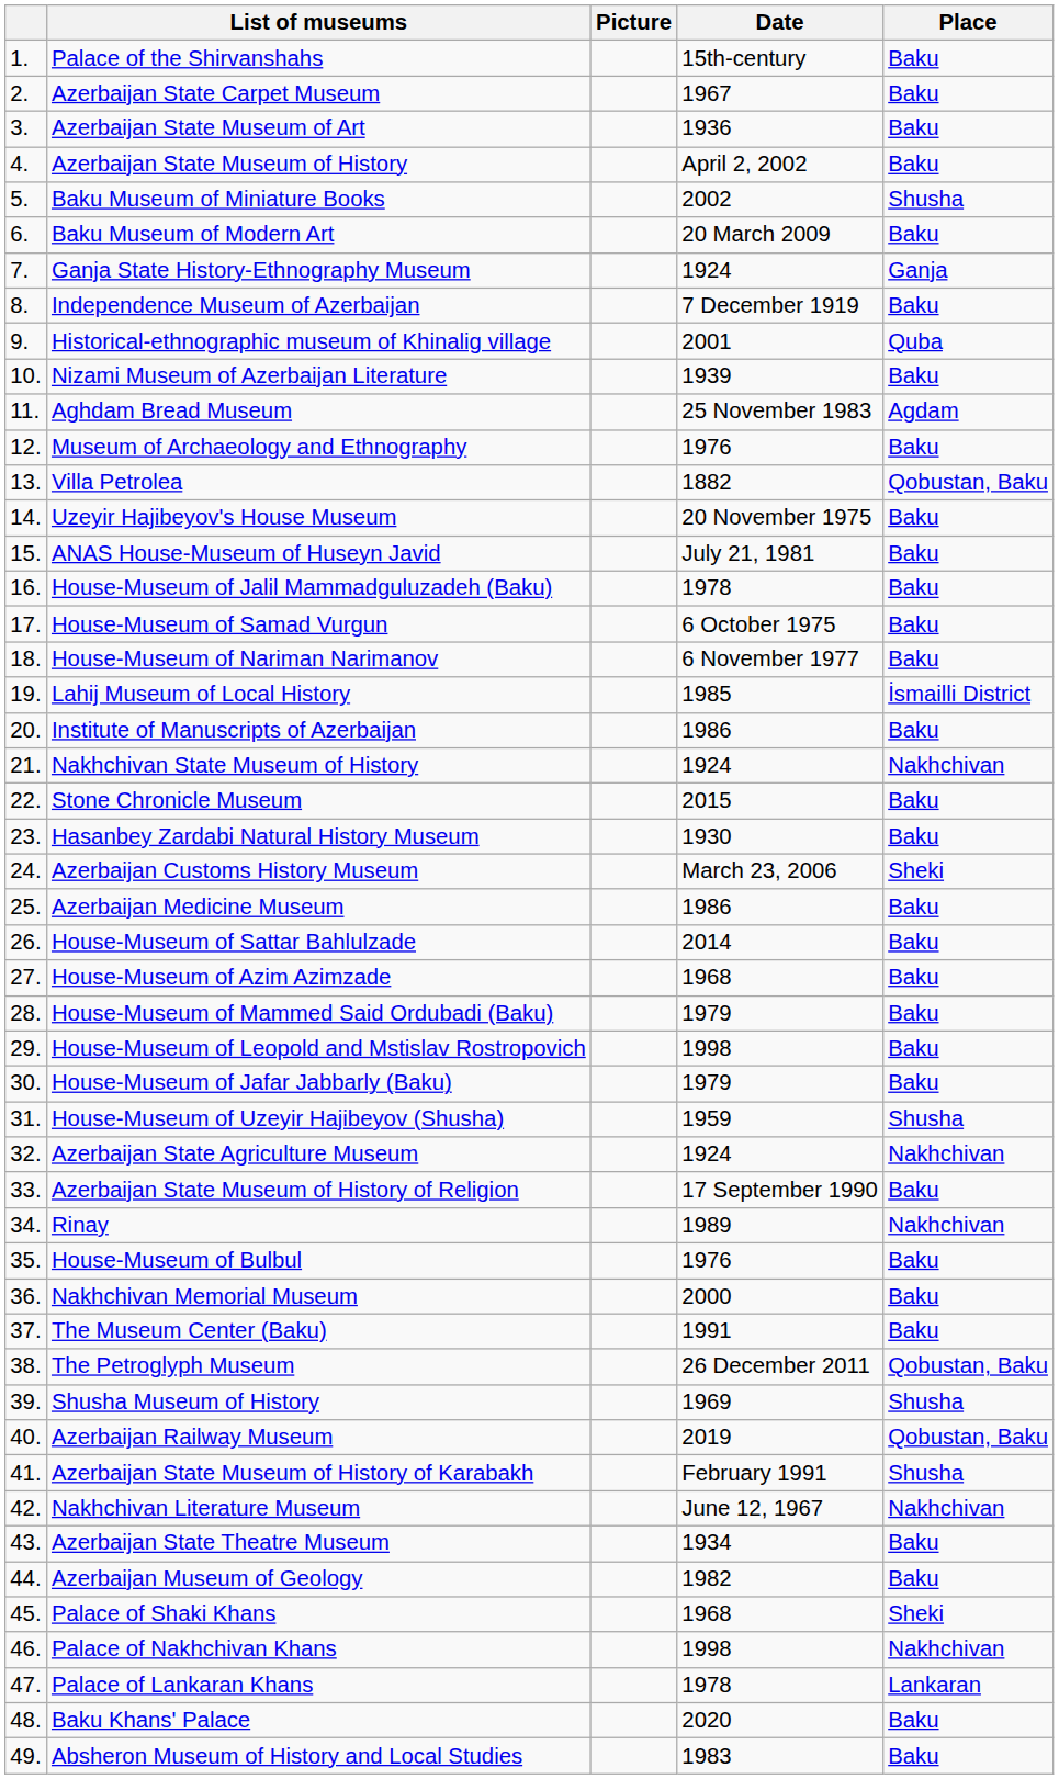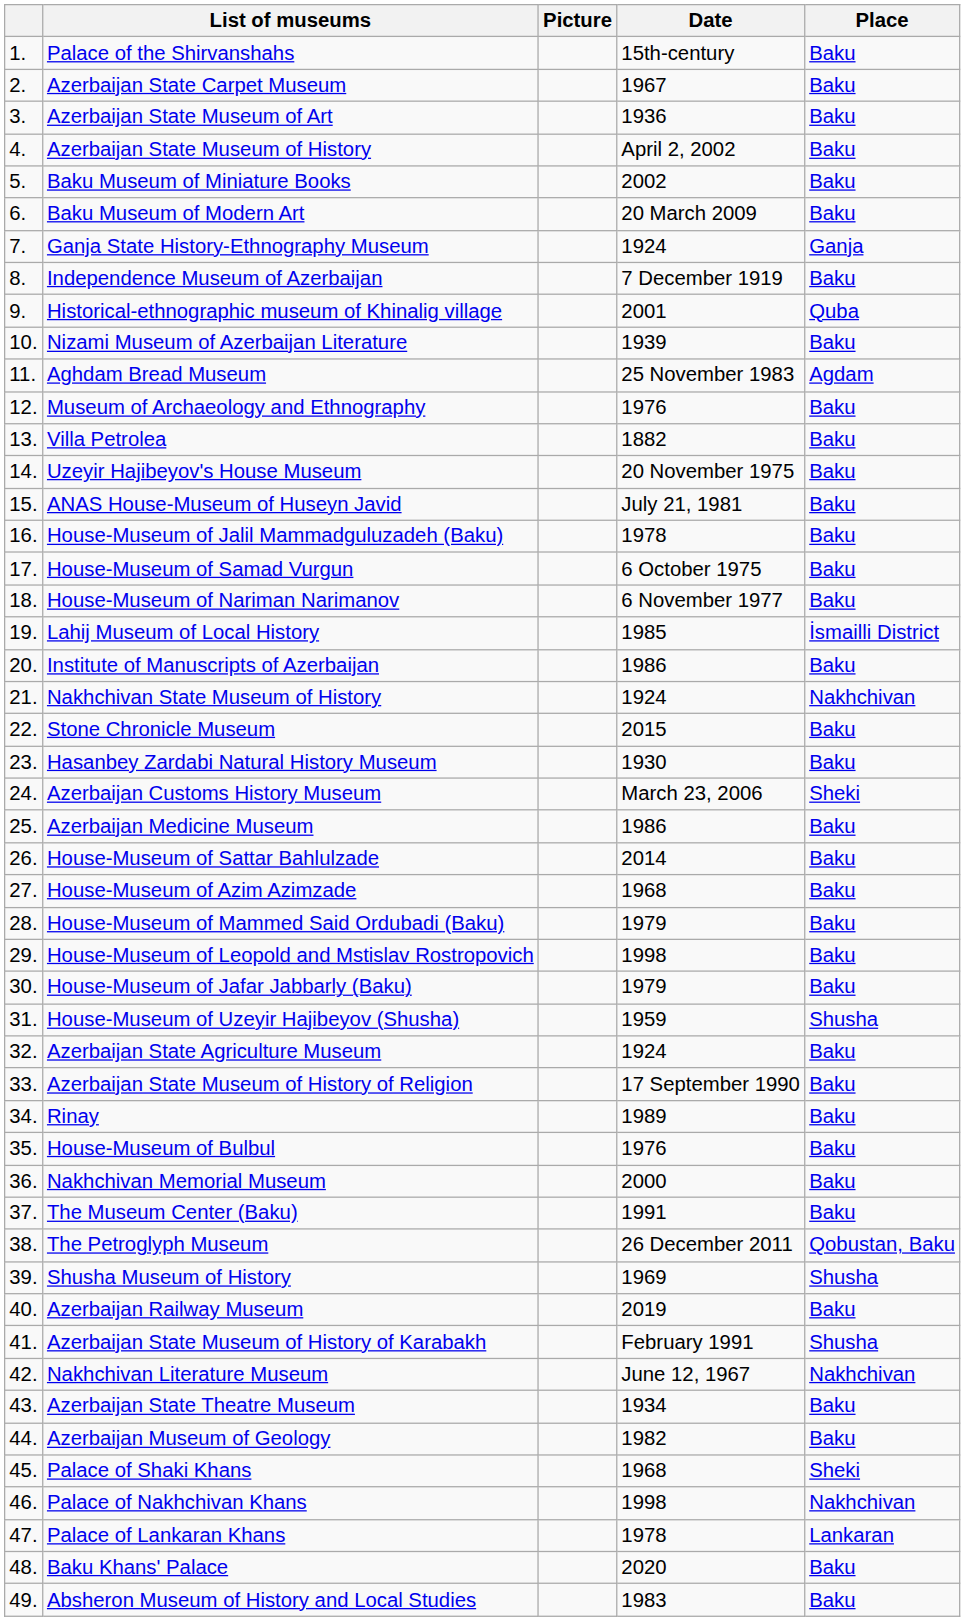Baku Museum of Miniature Books | Place: Shusha -> Baku
Villa Petrolea | Place: Qobustan, Baku -> Baku
Azerbaijan State Agriculture Museum | Place: Nakhchivan -> Baku
Rinay | Place: Nakhchivan -> Baku
Azerbaijan Railway Museum | Place: Qobustan, Baku -> Baku
